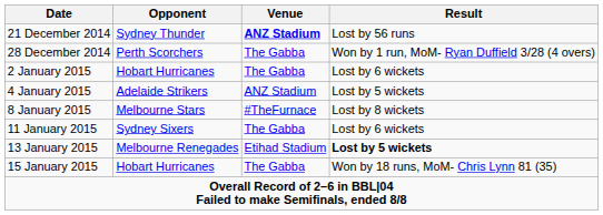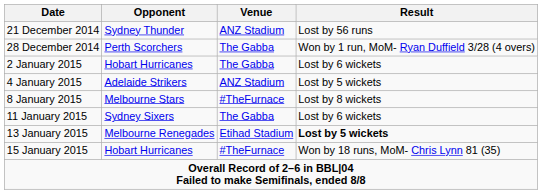21 December 2014 | Venue: bold -> normal
15 January 2015 | Venue: The Gabba -> #TheFurnace
